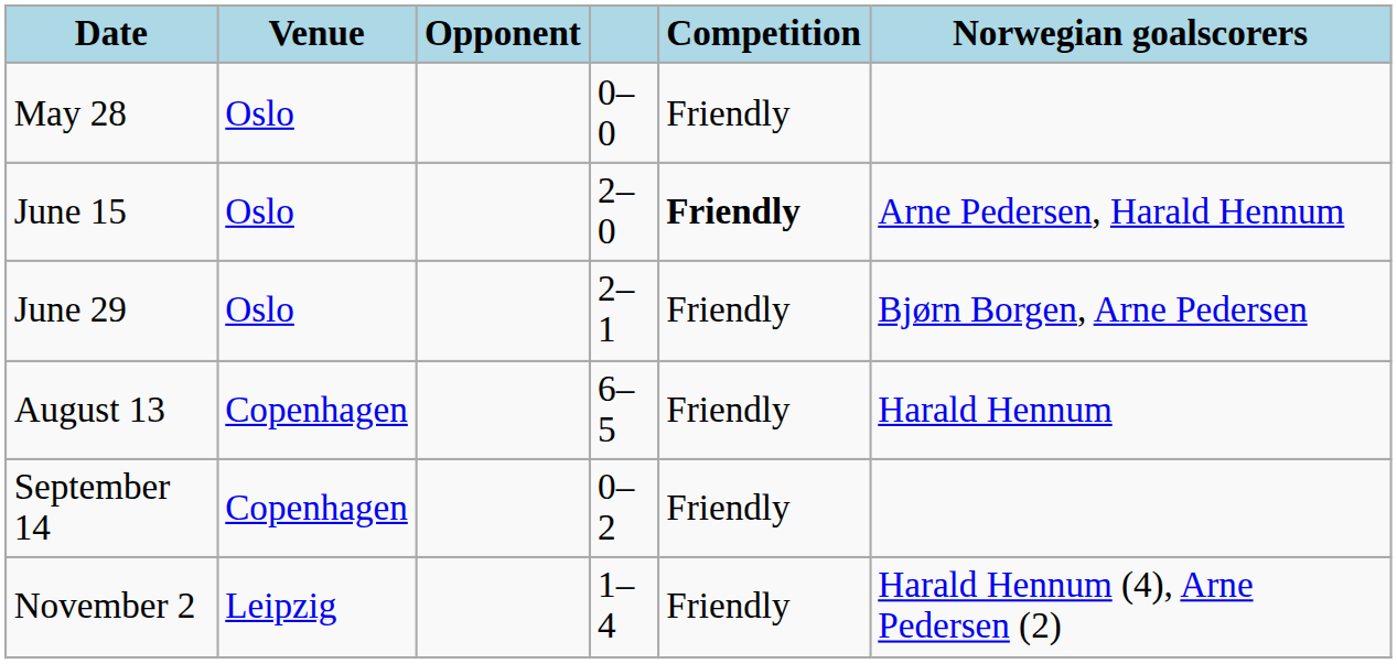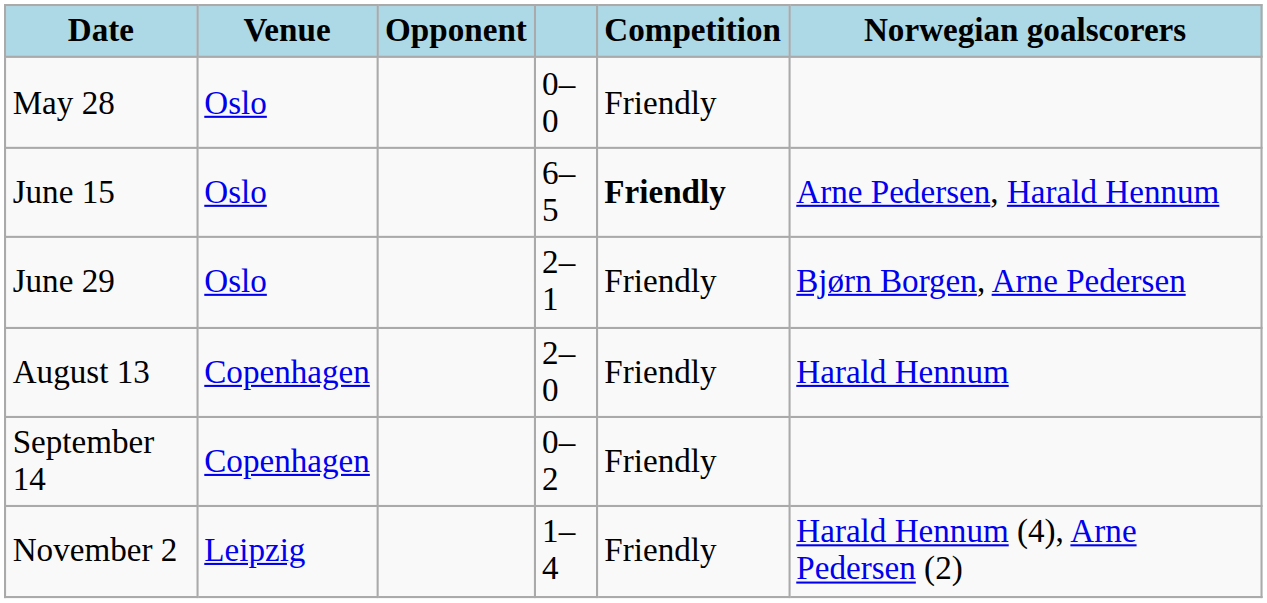June 15 | column 4: 2–0 -> 6–5
August 13 | column 4: 6–5 -> 2–0
